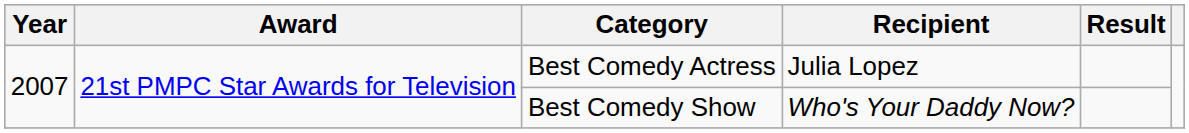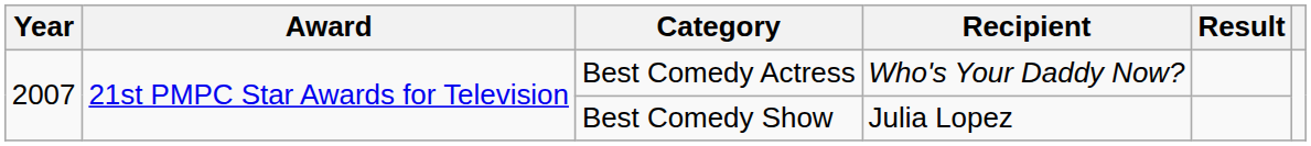Best Comedy Actress | Recipient: Julia Lopez -> Who's Your Daddy Now?
Best Comedy Show | Recipient: Who's Your Daddy Now? -> Julia Lopez
